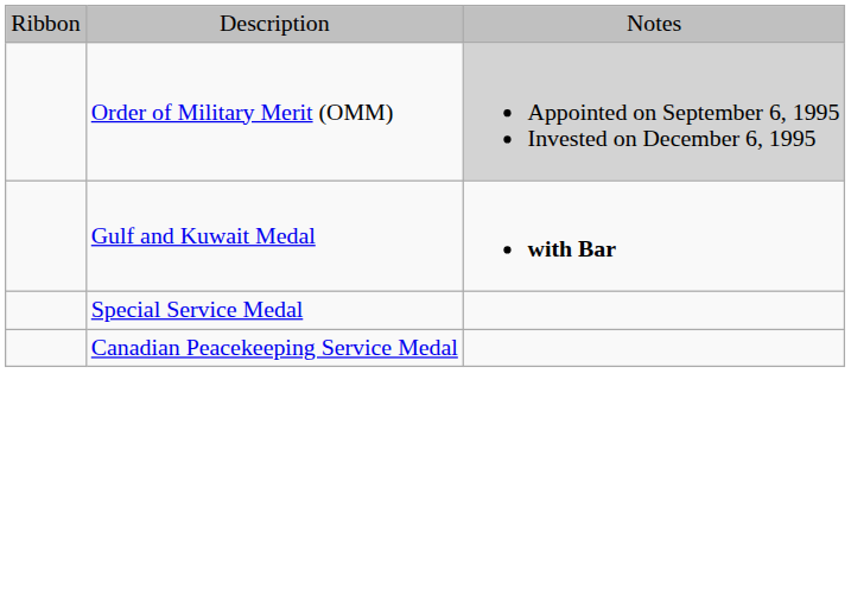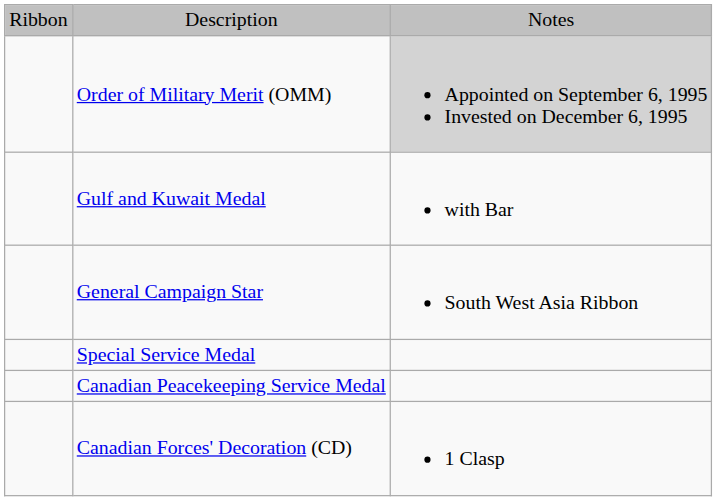Gulf and Kuwait Medal | column 3: bold -> normal
+ row: General Campaign Star | South West Asia Ribbon
+ row: Canadian Forces' Decoration (CD) | 1 Clasp
